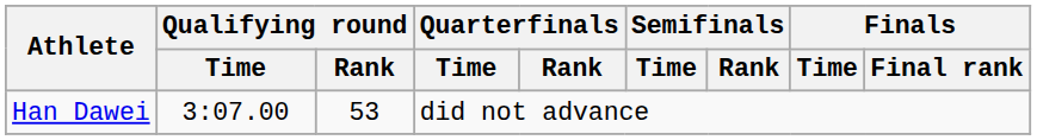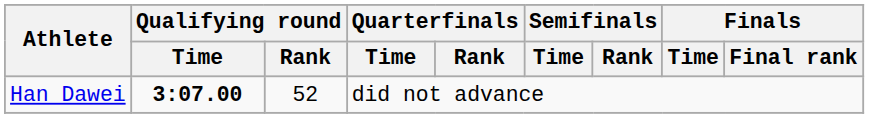Han Dawei | Qualifying round / Time: normal -> bold
Han Dawei | Qualifying round / Rank: 53 -> 52
